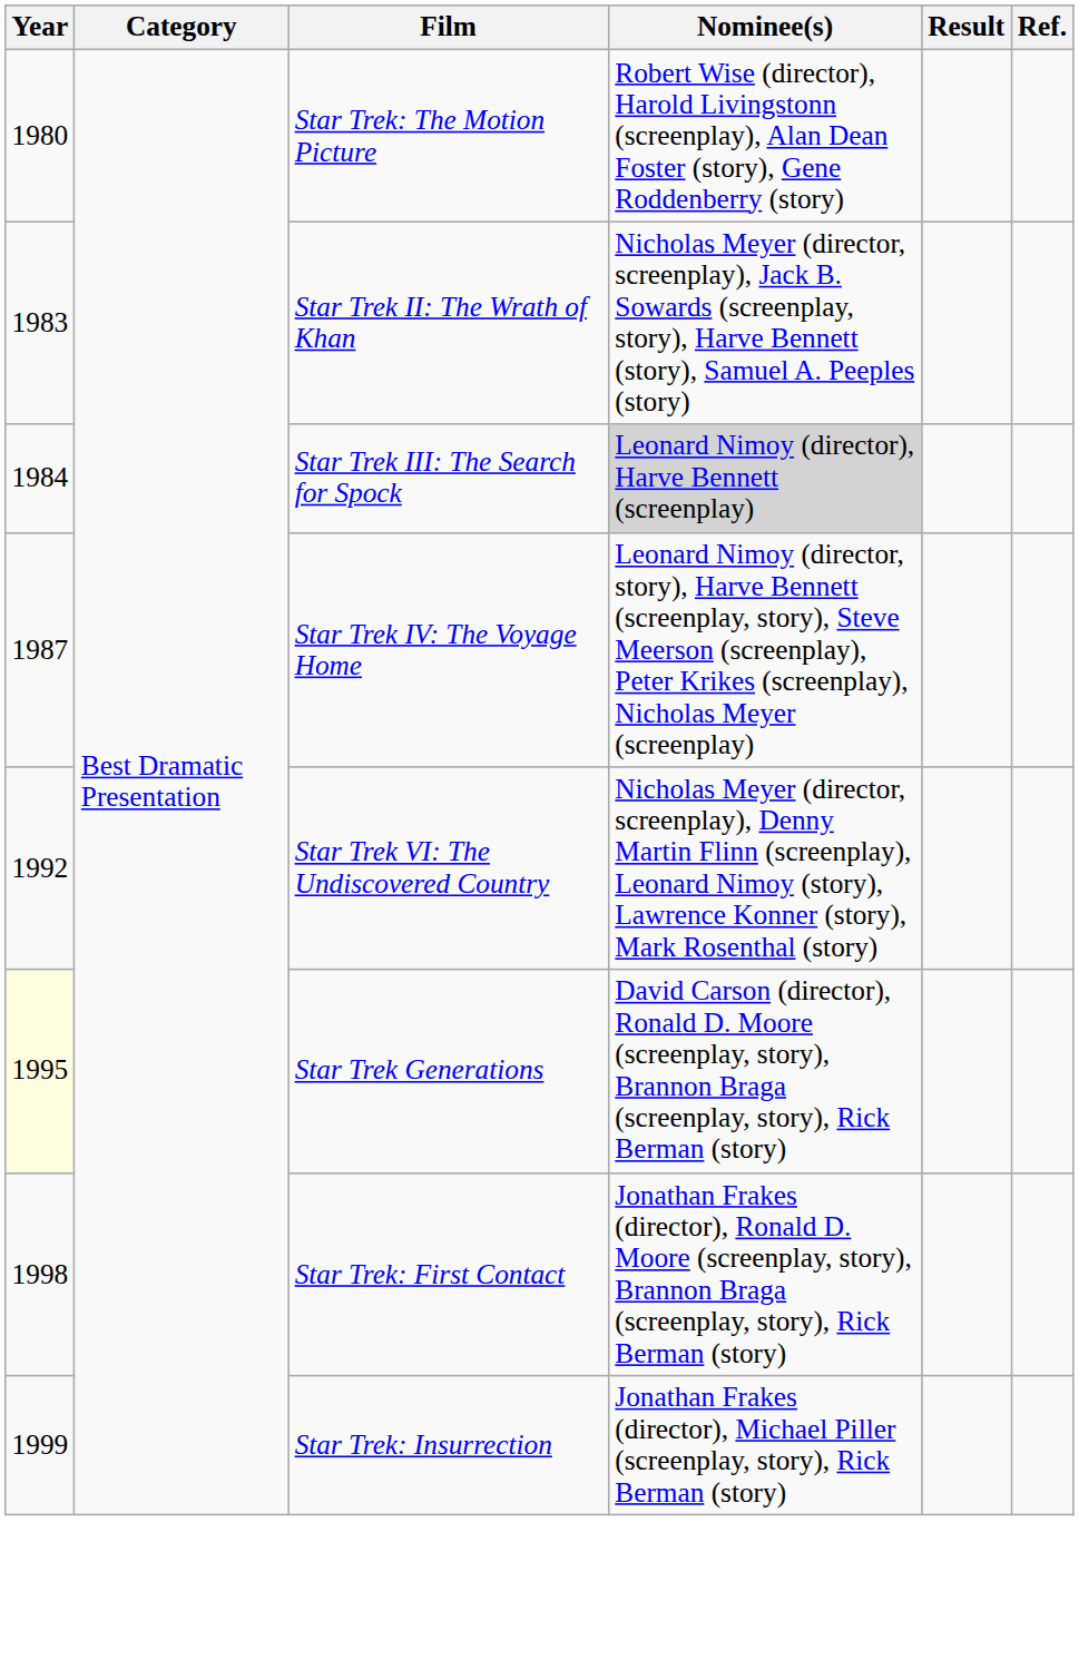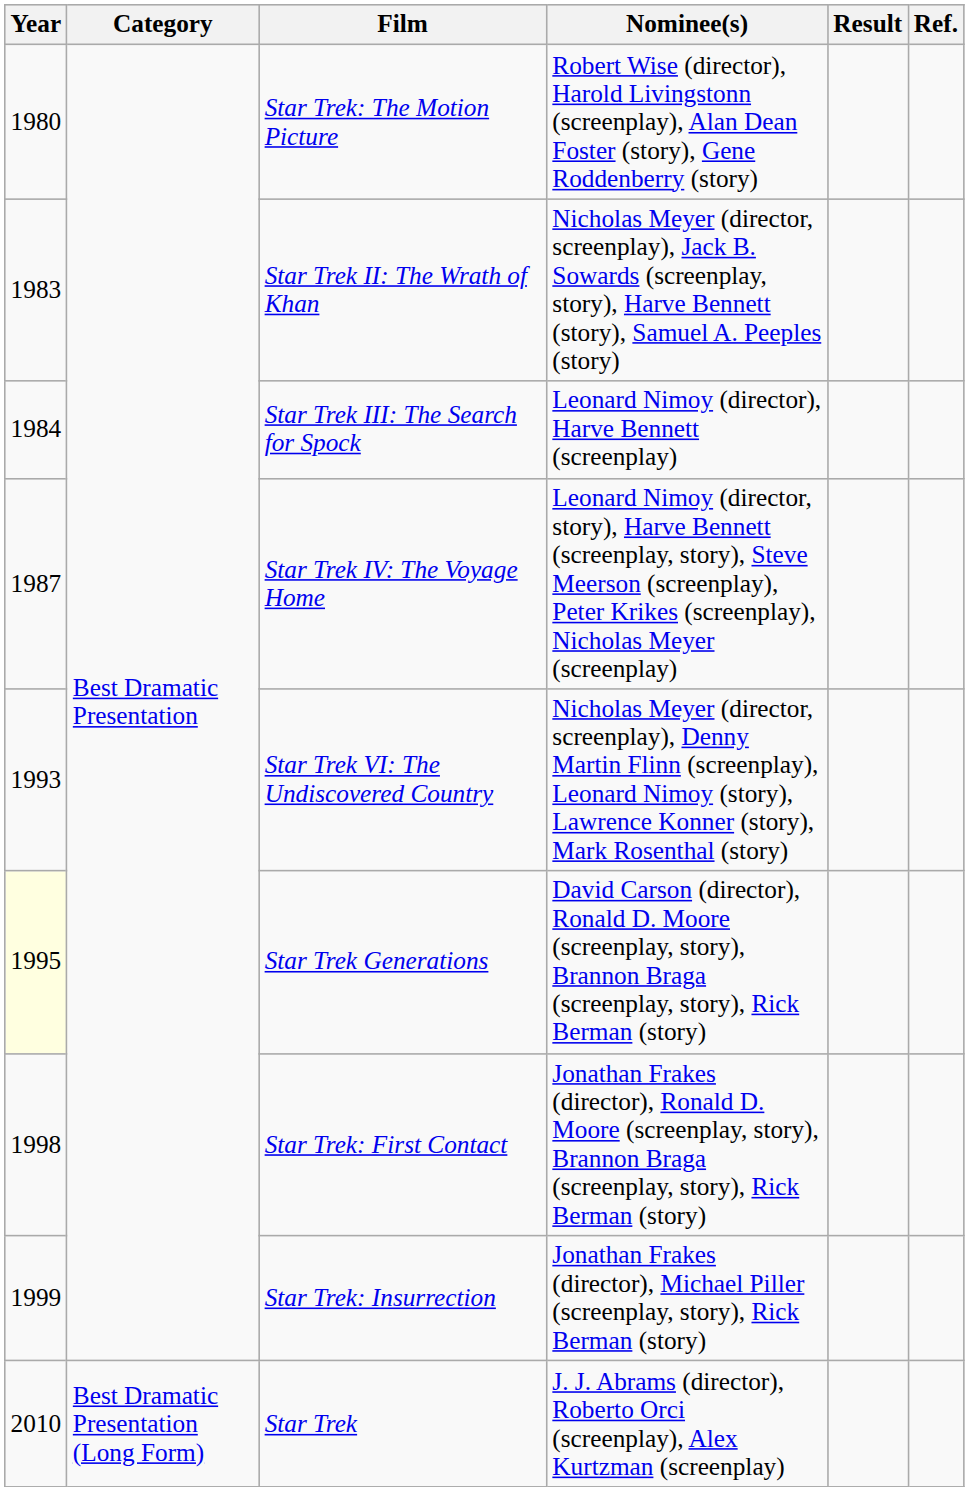Star Trek III: The Search for Spock | Nominee(s): lightgrey background -> no background
Star Trek VI: The Undiscovered Country | Year: 1992 -> 1993
+ row: 2010 | Best Dramatic Presentation (Long Form) | Star Trek | J. J. Abrams (director), Roberto Orci (screenplay), Alex Kurtzman (screenplay)
